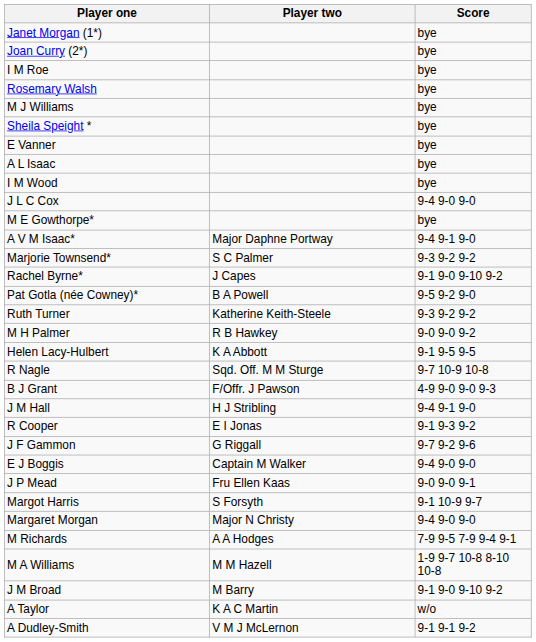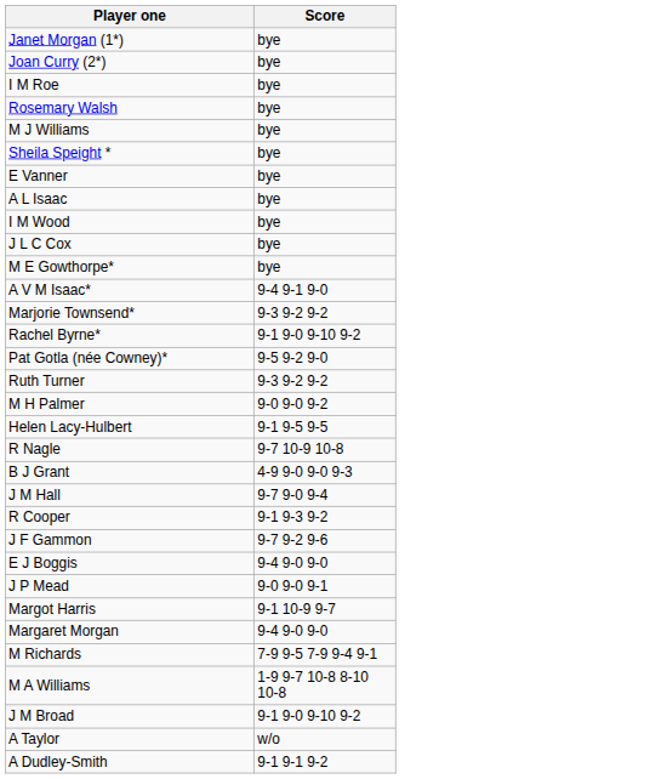- column: Player two | Major Daphne Portway | S C Palmer | J Capes | B A Powell | Katherine Keith-Steele | R B Hawkey | K A Abbott | Sqd. Off. M M Sturge | F/Offr. J Pawson | H J Stribling | E I Jonas | G Riggall | Captain M Walker | Fru Ellen Kaas | S Forsyth | Major N Christy | A A Hodges | M M Hazell | M Barry | K A C Martin | V M J McLernon
J L C Cox | Score: 9-4 9-0 9-0 -> bye
J M Hall | Score: 9-4 9-1 9-0 -> 9-7 9-0 9-4
